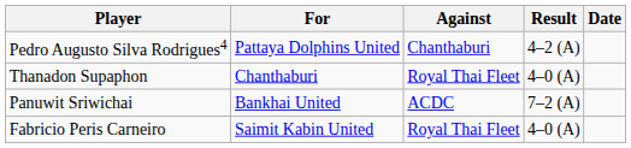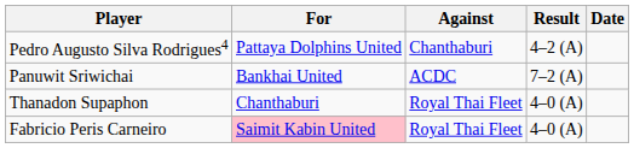rows swapped: Panuwit Sriwichai <-> Thanadon Supaphon
Fabricio Peris Carneiro | For: no background -> pink background
